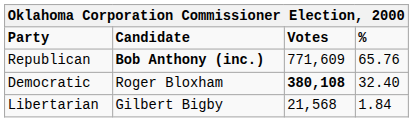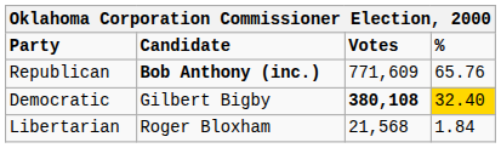Democratic | Candidate: Roger Bloxham -> Gilbert Bigby
Democratic | %: no background -> gold background
Libertarian | Candidate: Gilbert Bigby -> Roger Bloxham
